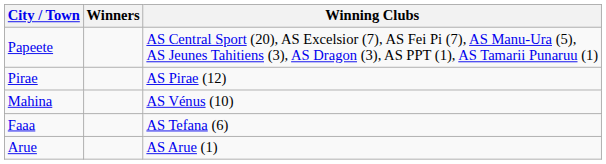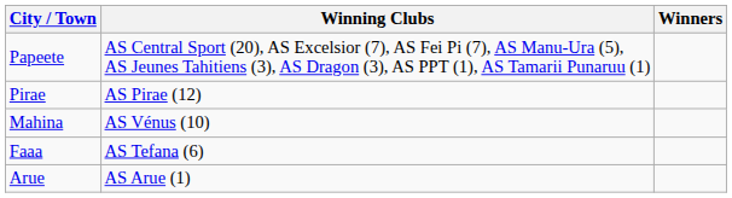columns swapped: Winners <-> Winning Clubs
